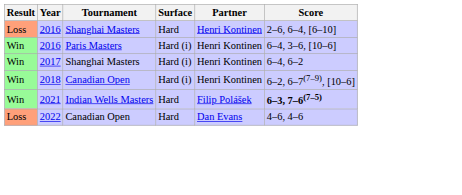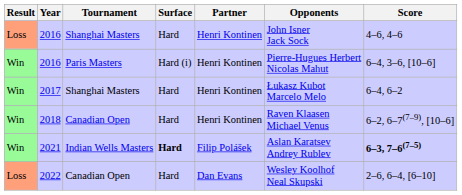+ column: Opponents | John Isner Jack Sock | Pierre-Hugues Herbert Nicolas Mahut | Łukasz Kubot Marcelo Melo | Raven Klaasen Michael Venus | Aslan Karatsev Andrey Rublev | Wesley Koolhof Neal Skupski
2016 / Shanghai Masters | Score: 2–6, 6–4, [6–10] -> 4–6, 4–6
2017 | Surface: Hard (i) -> Hard
2018 | Surface: Hard (i) -> Hard
2021 | Surface: normal -> bold
2022 | Score: 4–6, 4–6 -> 2–6, 6–4, [6–10]
